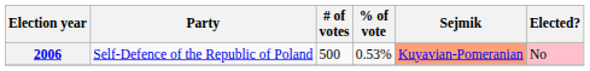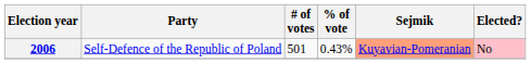2006 | # of votes: 500 -> 501
2006 | % of vote: 0.53% -> 0.43%
